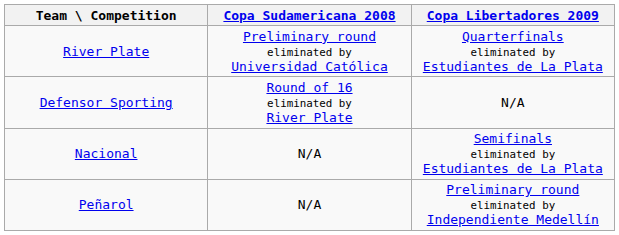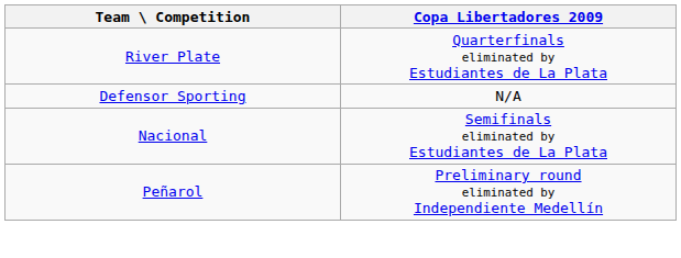- column: Copa Sudamericana 2008 | Preliminary round eliminated by Universidad Católica | Round of 16 eliminated by River Plate | N/A | N/A
